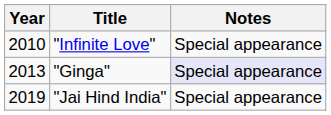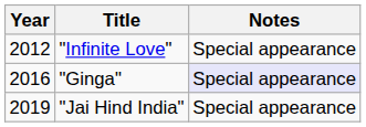"Infinite Love" | Year: 2010 -> 2012
"Ginga" | Year: 2013 -> 2016
